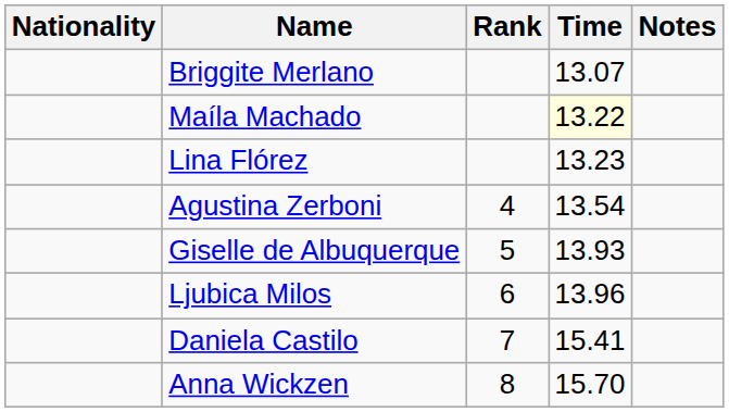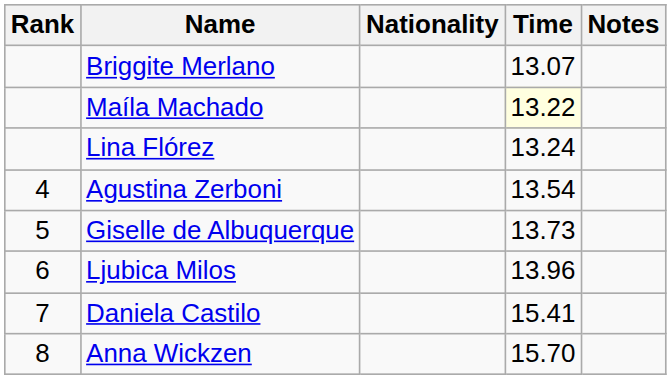columns swapped: Rank <-> Nationality
Lina Flórez | Time: 13.23 -> 13.24
Giselle de Albuquerque | Time: 13.93 -> 13.73
